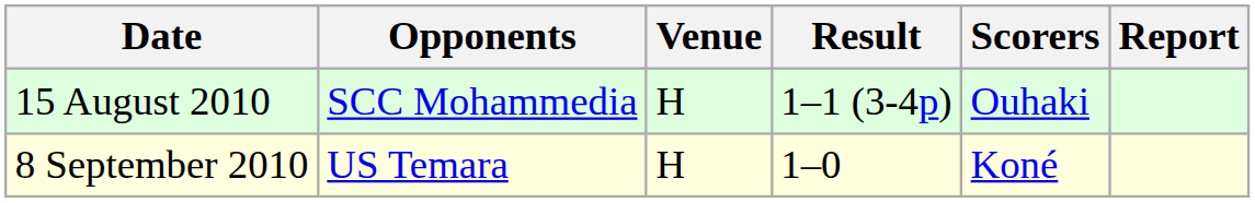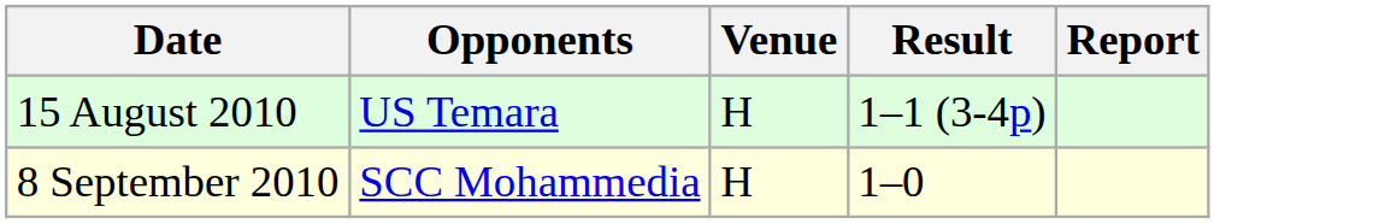- column: Scorers | Ouhaki | Koné
15 August 2010 | Opponents: SCC Mohammedia -> US Temara
8 September 2010 | Opponents: US Temara -> SCC Mohammedia
